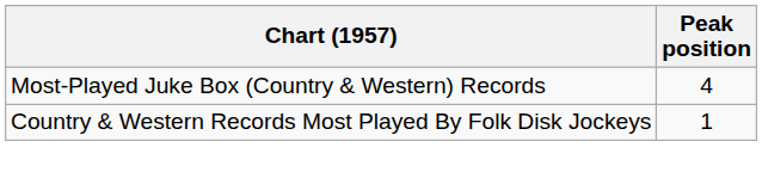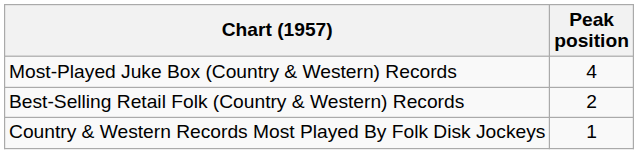+ row: Best-Selling Retail Folk (Country & Western) Records | 2
